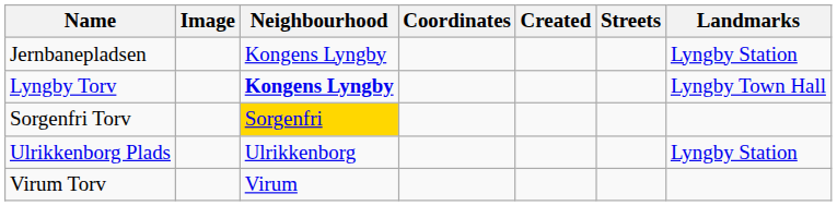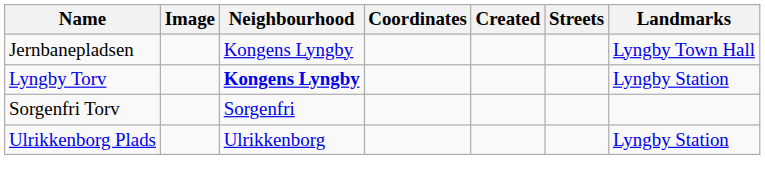Jernbanepladsen | Landmarks: Lyngby Station -> Lyngby Town Hall
Lyngby Torv | Landmarks: Lyngby Town Hall -> Lyngby Station
Sorgenfri Torv | Neighbourhood: gold background -> no background
- row: Virum Torv | Virum
